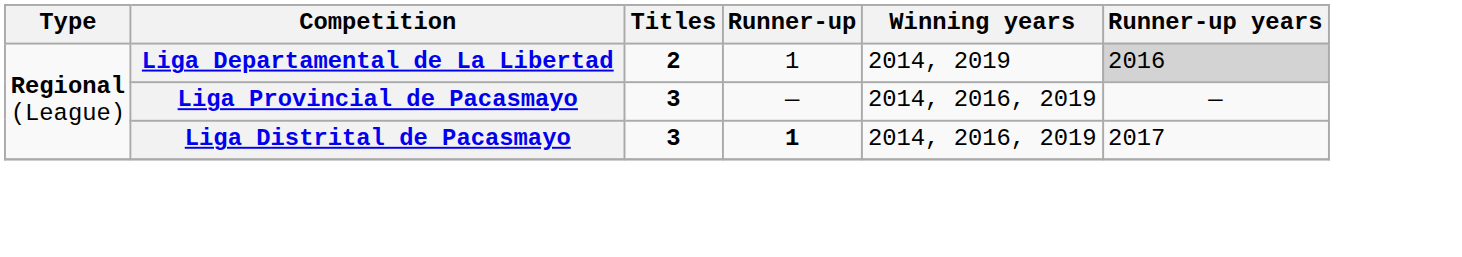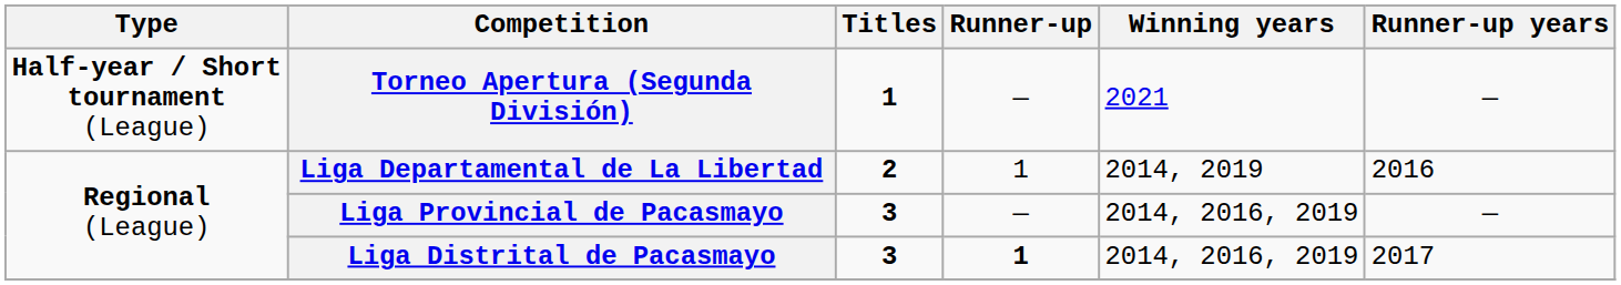+ row: Half-year / Short tournament (League) | Torneo Apertura (Segunda División) | 1 | — | 2021 | —
Liga Departamental de La Libertad | Runner-up years: lightgrey background -> no background
